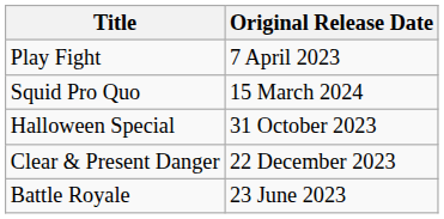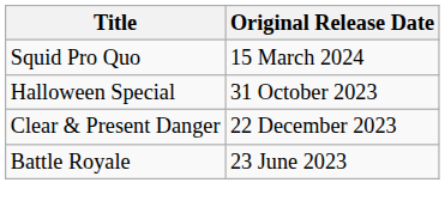- row: Play Fight | 7 April 2023
